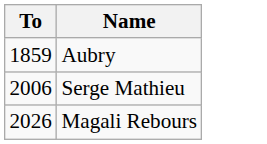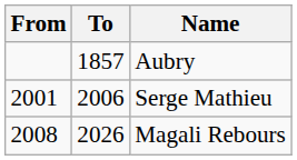+ column: From | 2001 | 2008
Aubry | To: 1859 -> 1857
